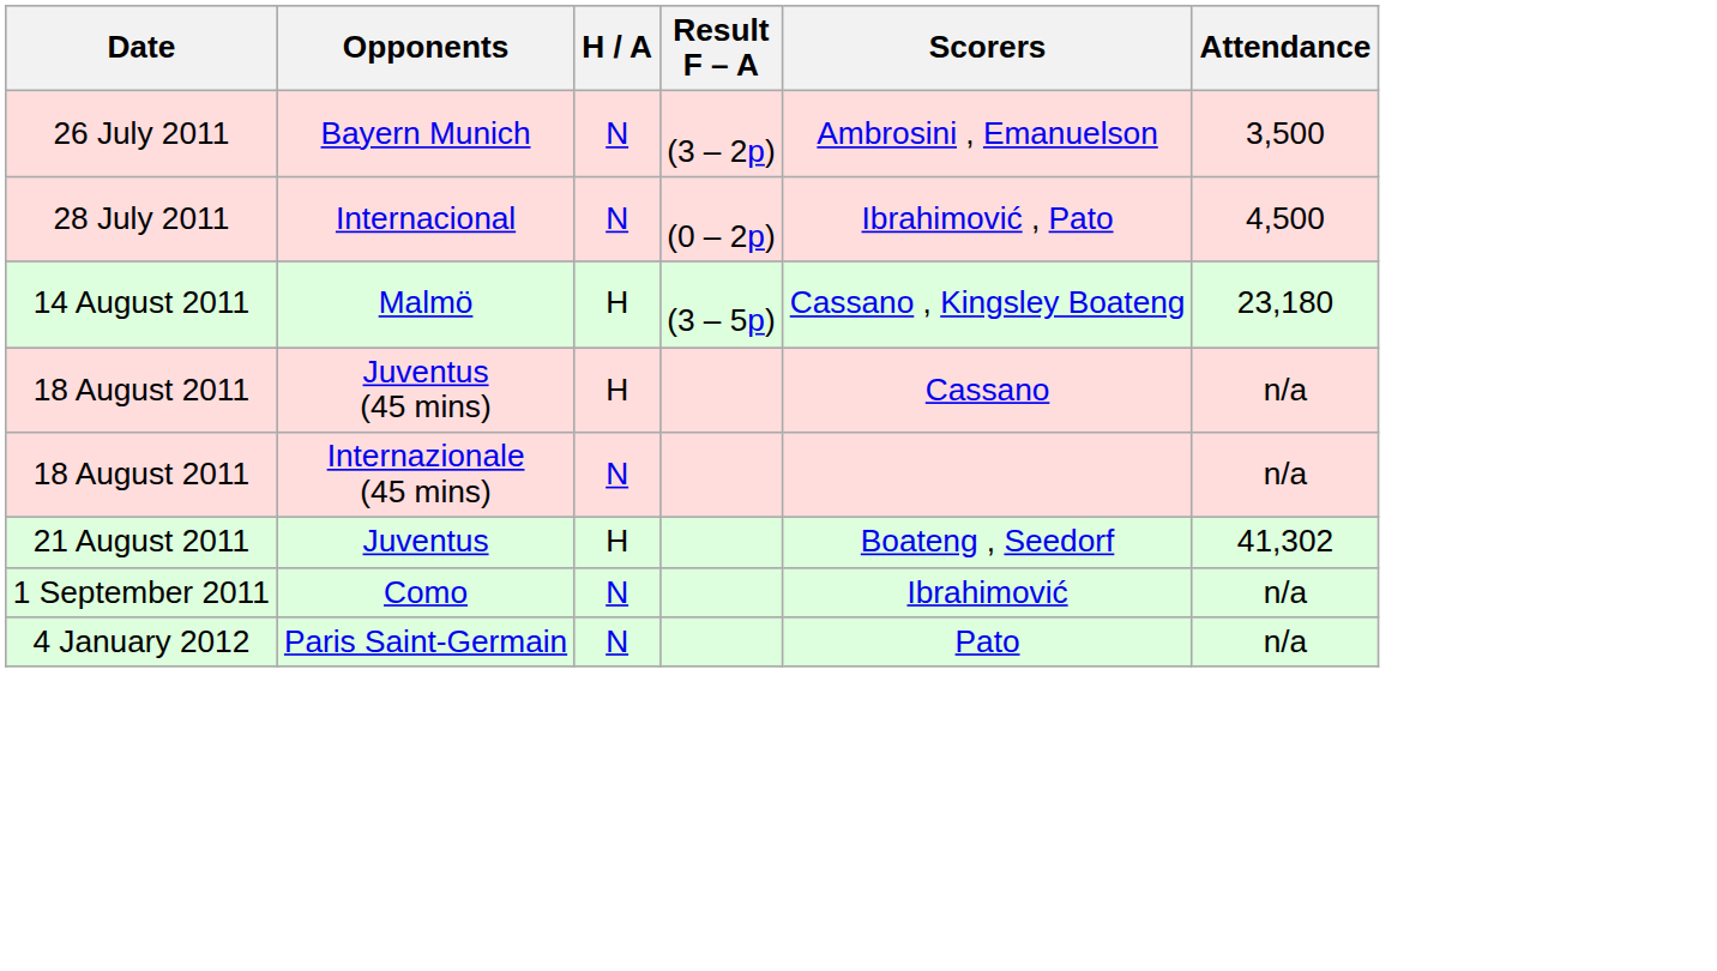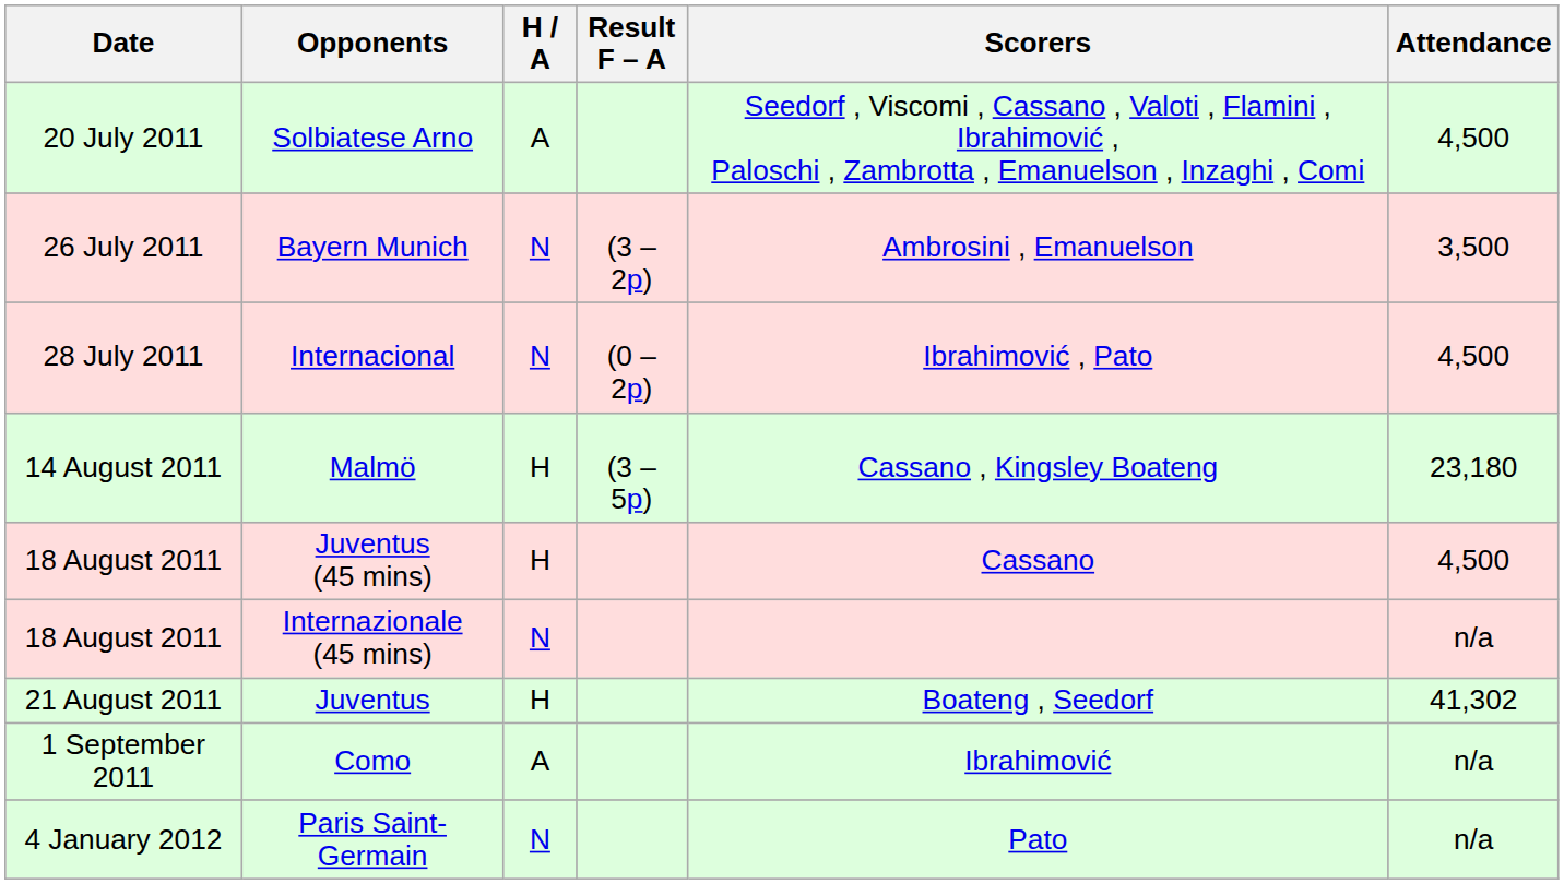+ row: 20 July 2011 | Solbiatese Arno | A | Seedorf , Viscomi , Cassano , Valoti , Flamini , Ibrahimović , Paloschi , Zambrotta , Emanuelson , Inzaghi , Comi | 4,500
Juventus (45 mins) | Attendance: n/a -> 4,500
Como | H / A: N -> A
